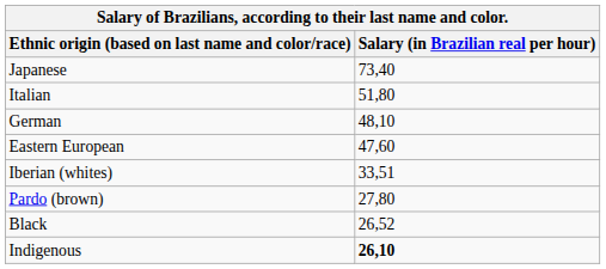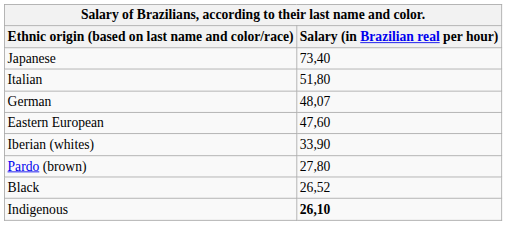German | Salary (in Brazilian real per hour): 48,10 -> 48,07
Iberian (whites) | Salary (in Brazilian real per hour): 33,51 -> 33,90
